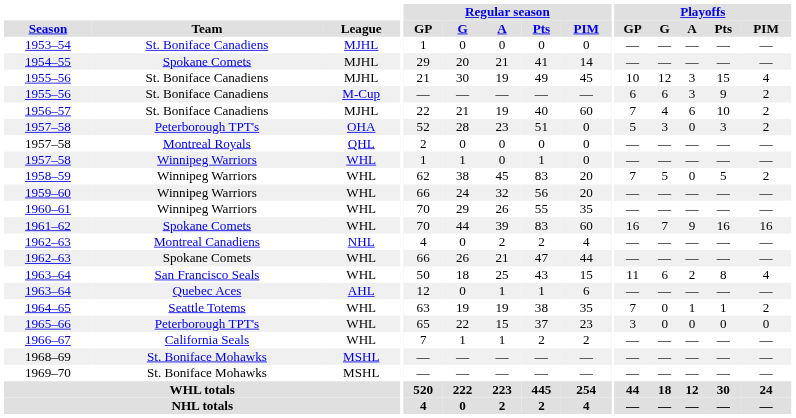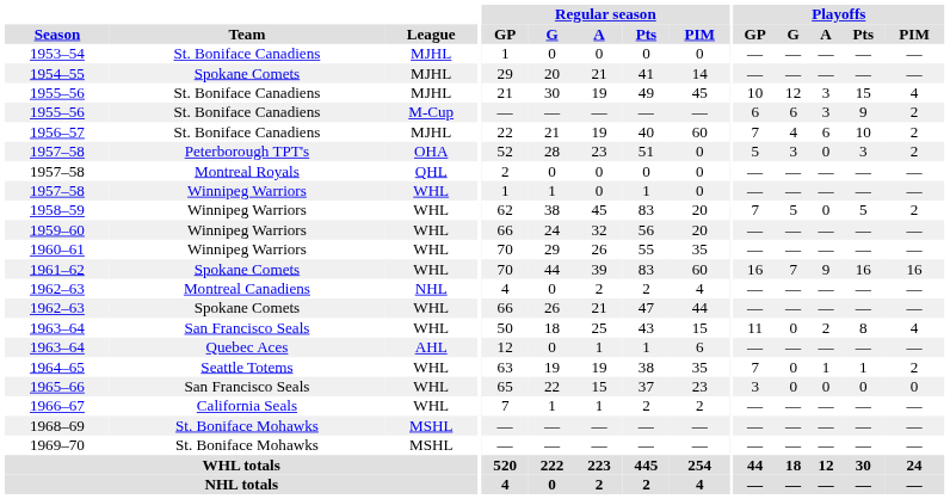1963–64 / WHL | Playoffs / G: 6 -> 0
1965–66 | Team: Peterborough TPT's -> San Francisco Seals
